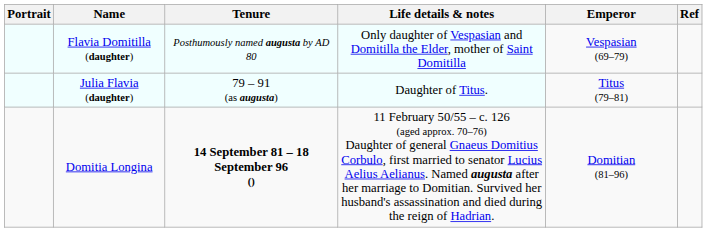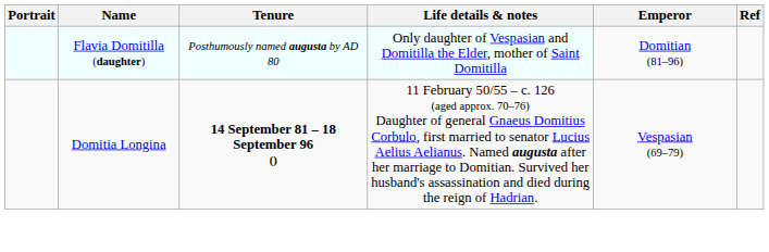Flavia Domitilla (daughter) | Emperor: Vespasian (69–79) -> Domitian (81–96)
- row: Julia Flavia (daughter) | 79 – 91 (as augusta) | Daughter of Titus. | Titus (79–81)
Domitia Longina | Emperor: Domitian (81–96) -> Vespasian (69–79)
